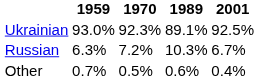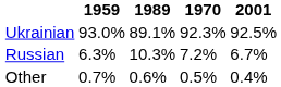columns swapped: 1970 <-> 1989
